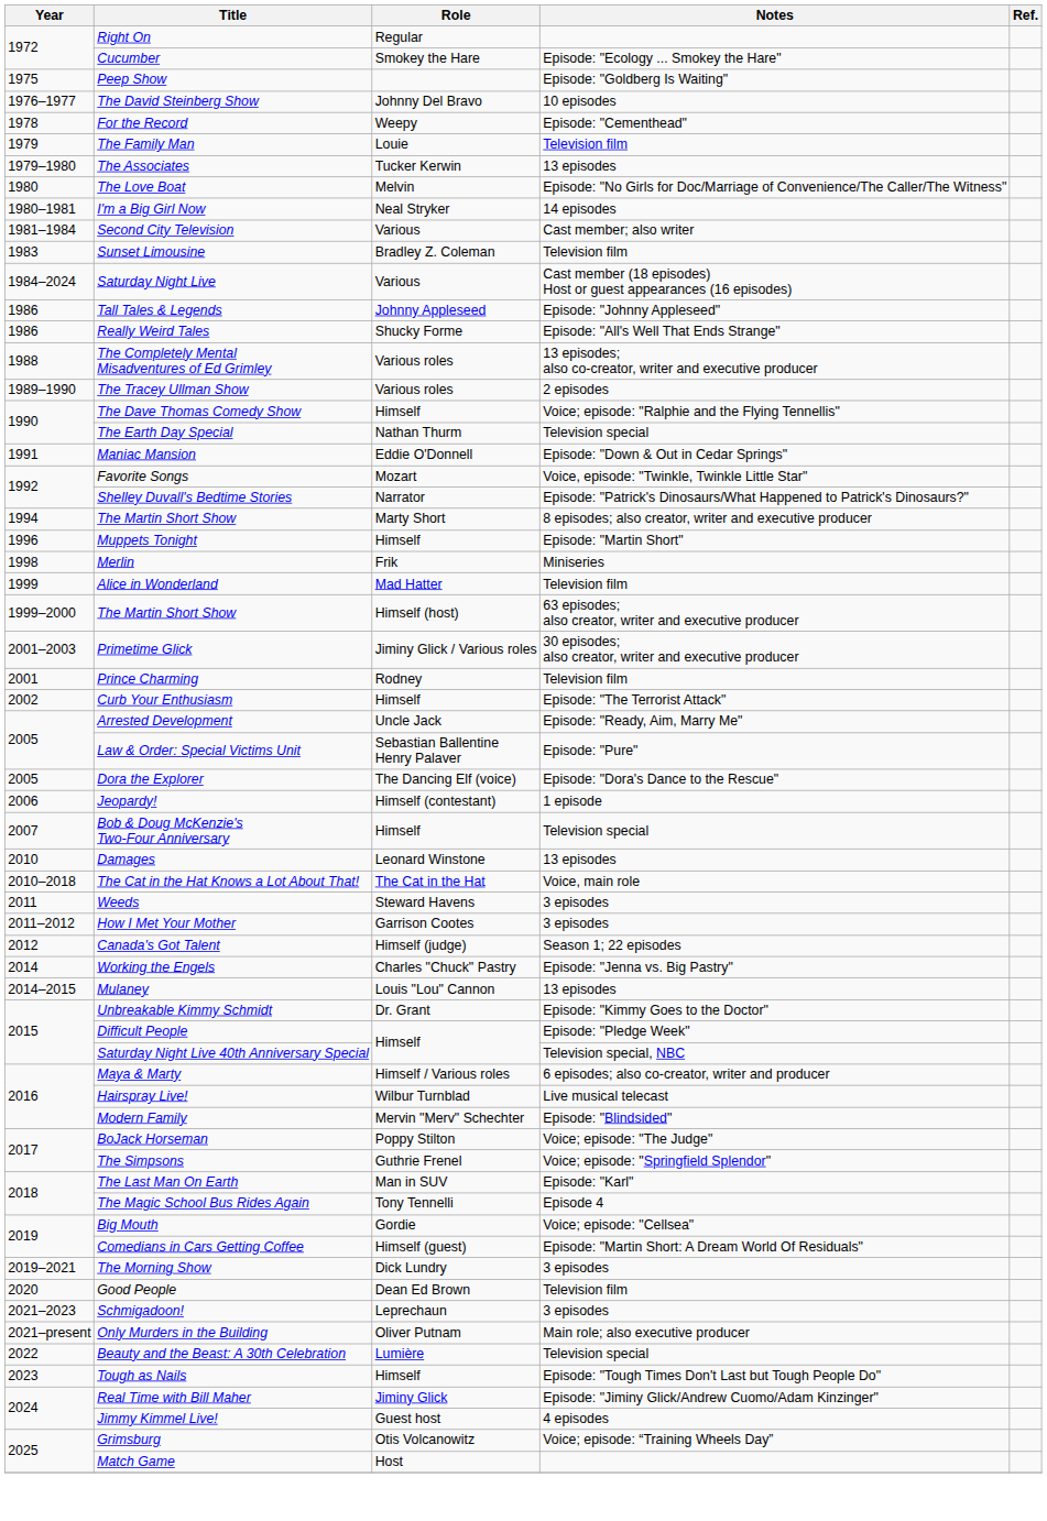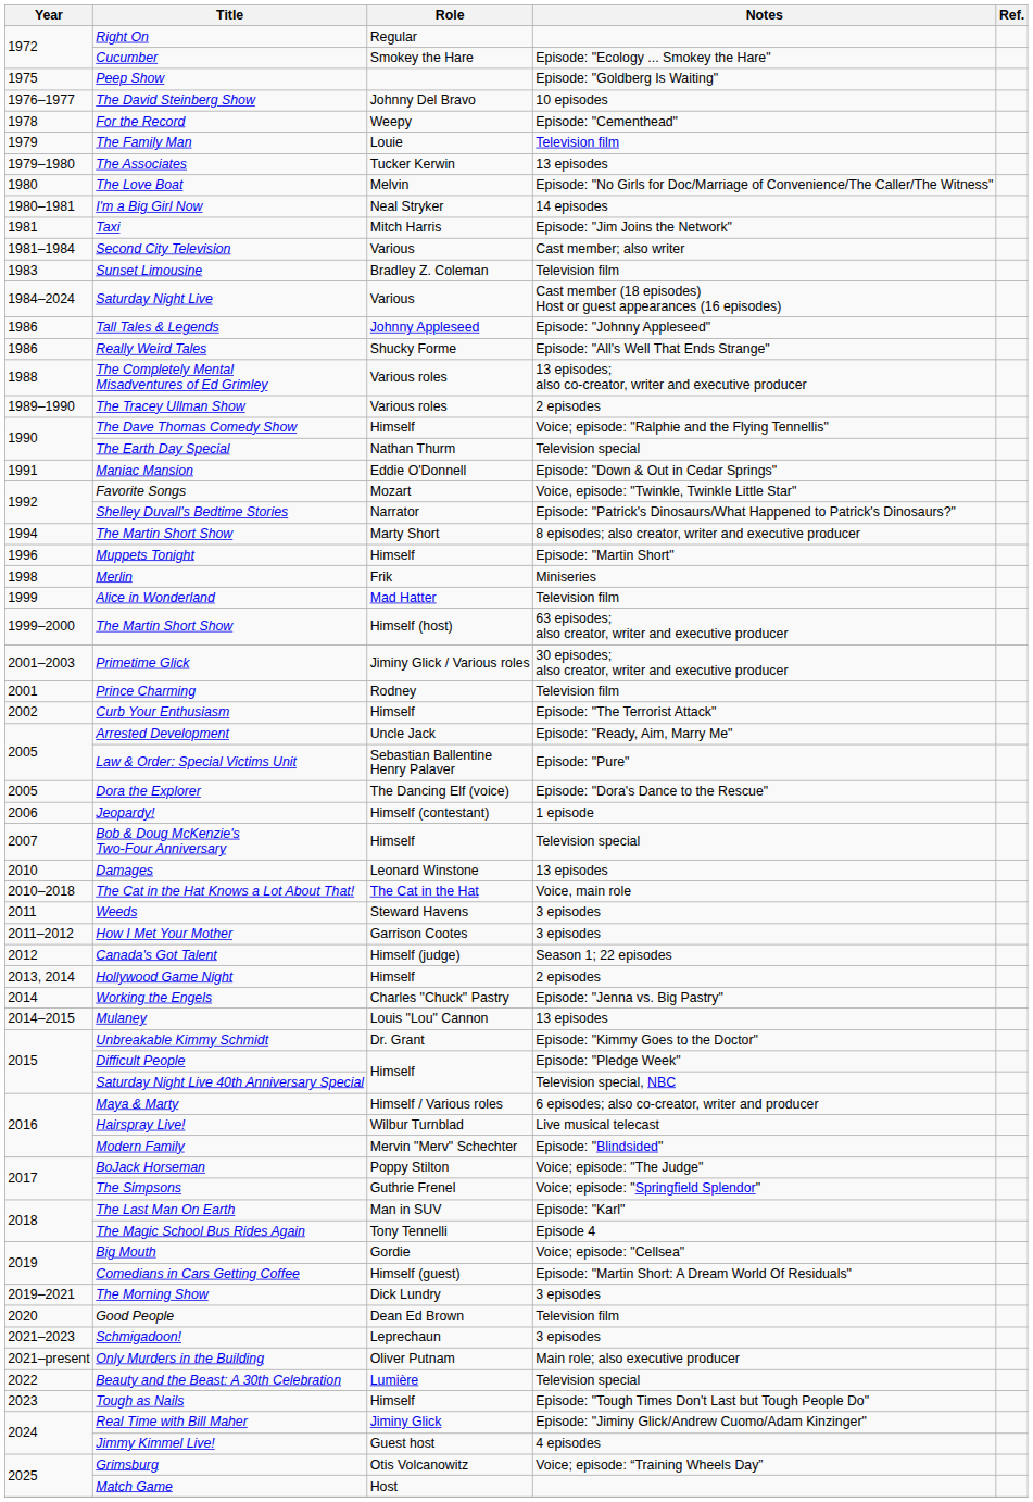+ row: 1981 | Taxi | Mitch Harris | Episode: "Jim Joins the Network"
+ row: 2013, 2014 | Hollywood Game Night | Himself | 2 episodes
